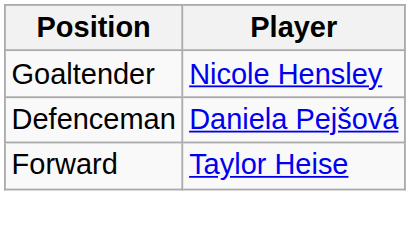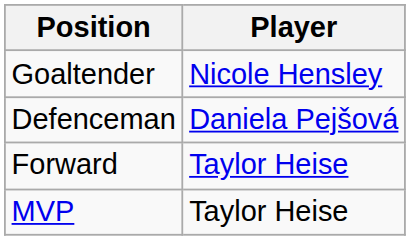+ row: MVP | Taylor Heise
